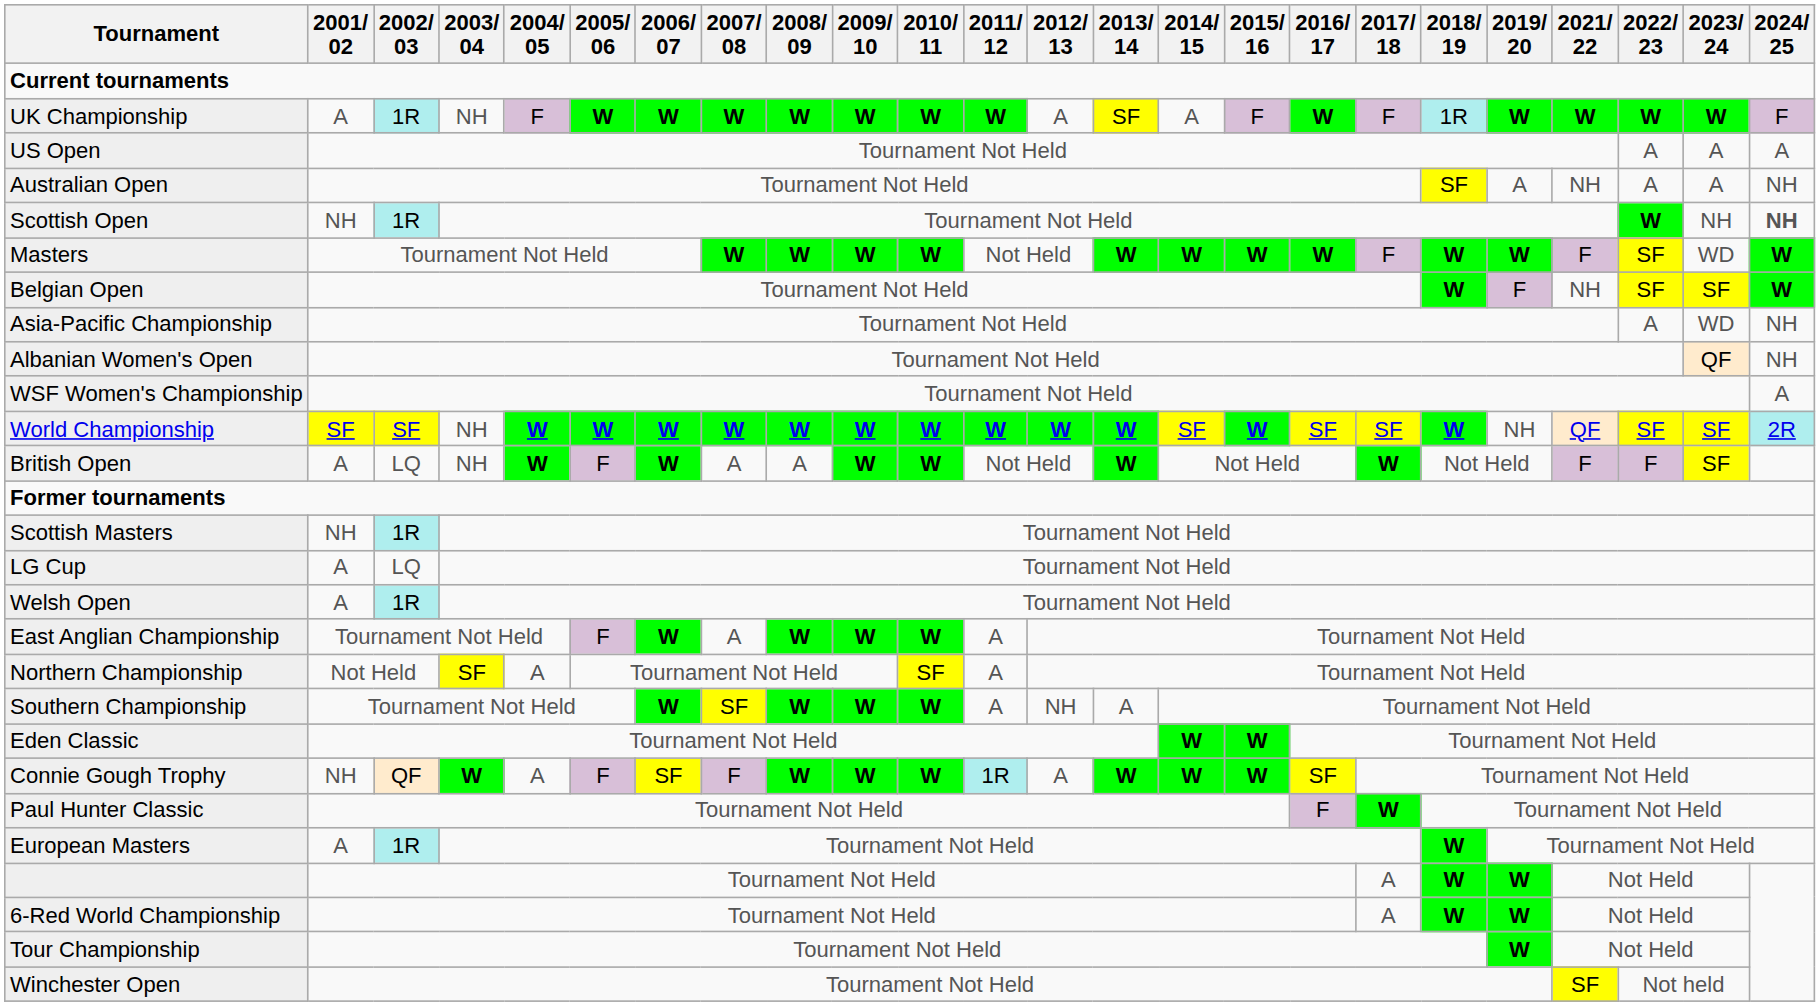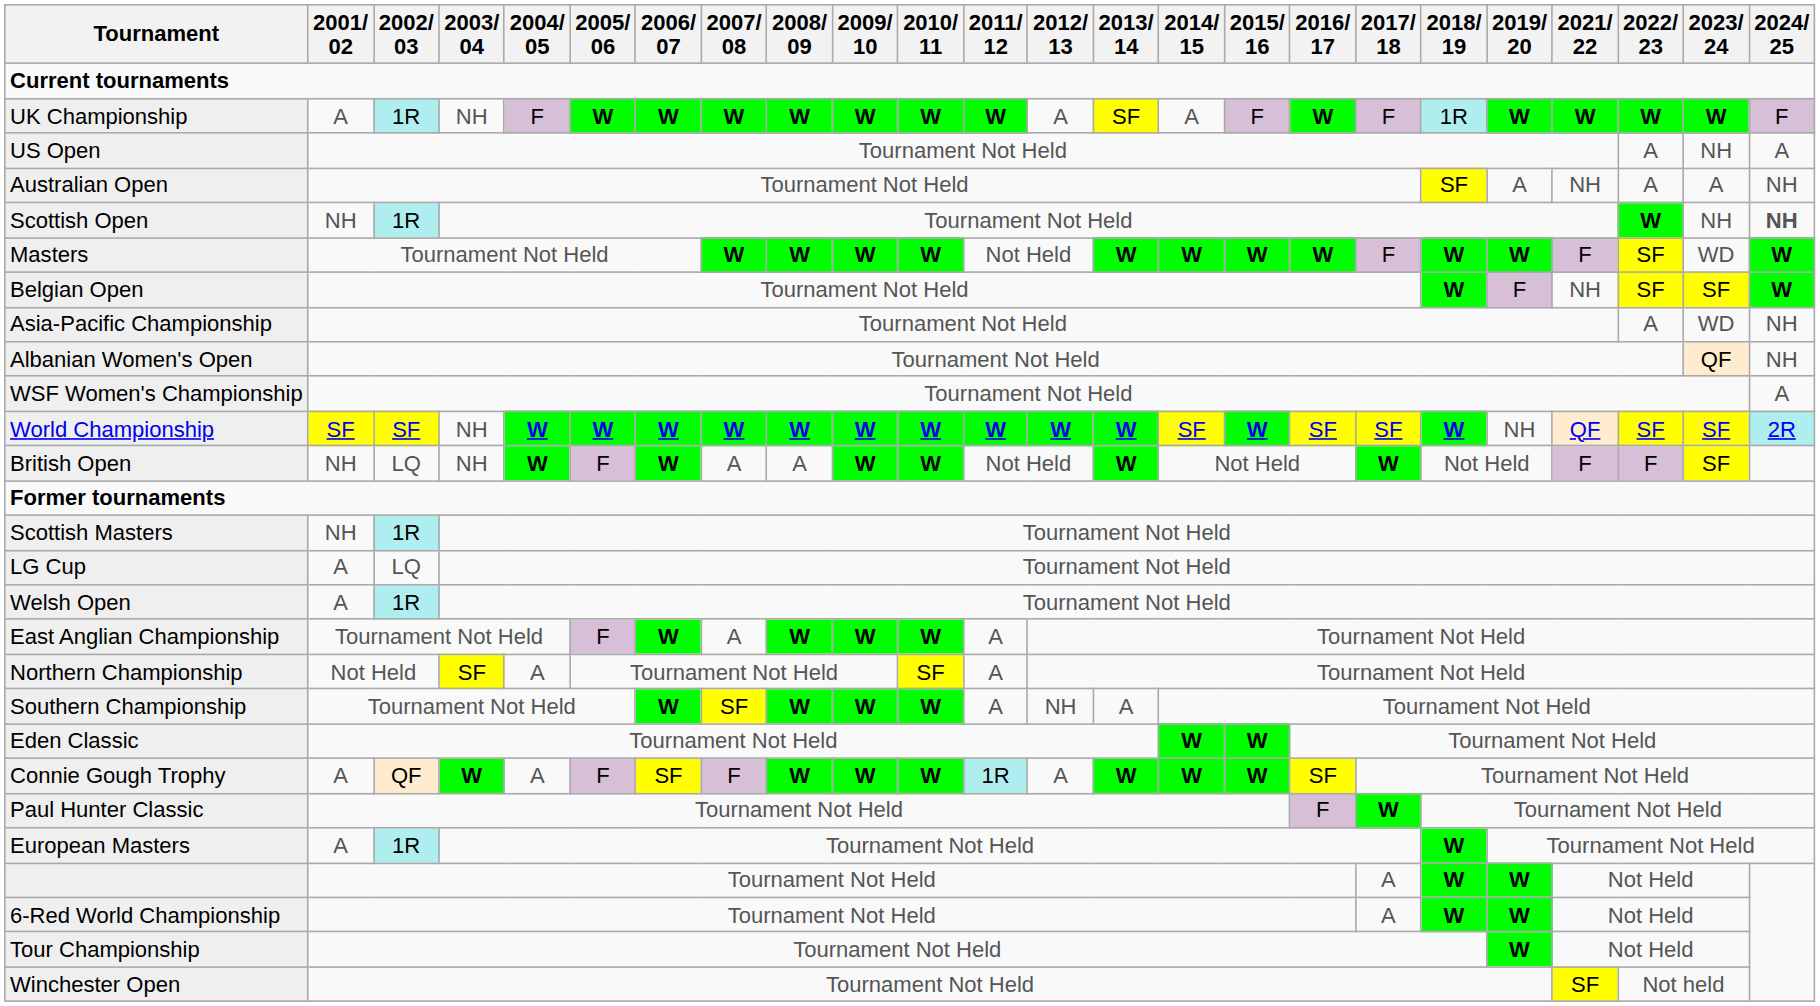US Open | 2023/ 24: A -> NH
British Open | 2001/ 02: A -> NH
Connie Gough Trophy | 2001/ 02: NH -> A
